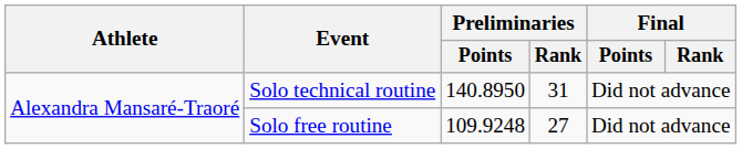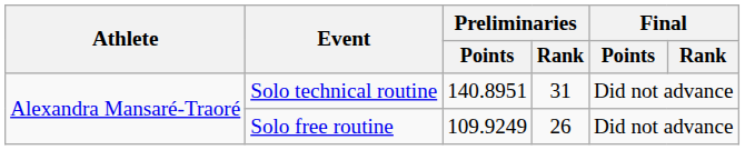Solo technical routine | Preliminaries / Points: 140.8950 -> 140.8951
Solo free routine | Preliminaries / Points: 109.9248 -> 109.9249
Solo free routine | Preliminaries / Rank: 27 -> 26
